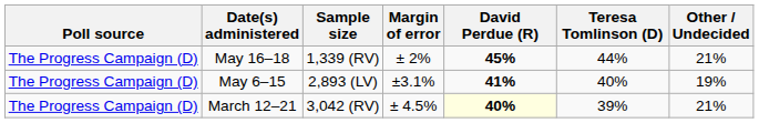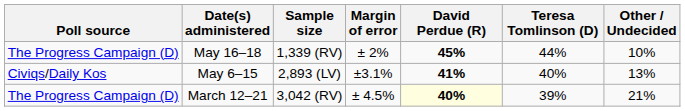May 16–18 | Other / Undecided: 21% -> 10%
May 6–15 | Poll source: The Progress Campaign (D) -> Civiqs/Daily Kos
May 6–15 | Other / Undecided: 19% -> 13%
